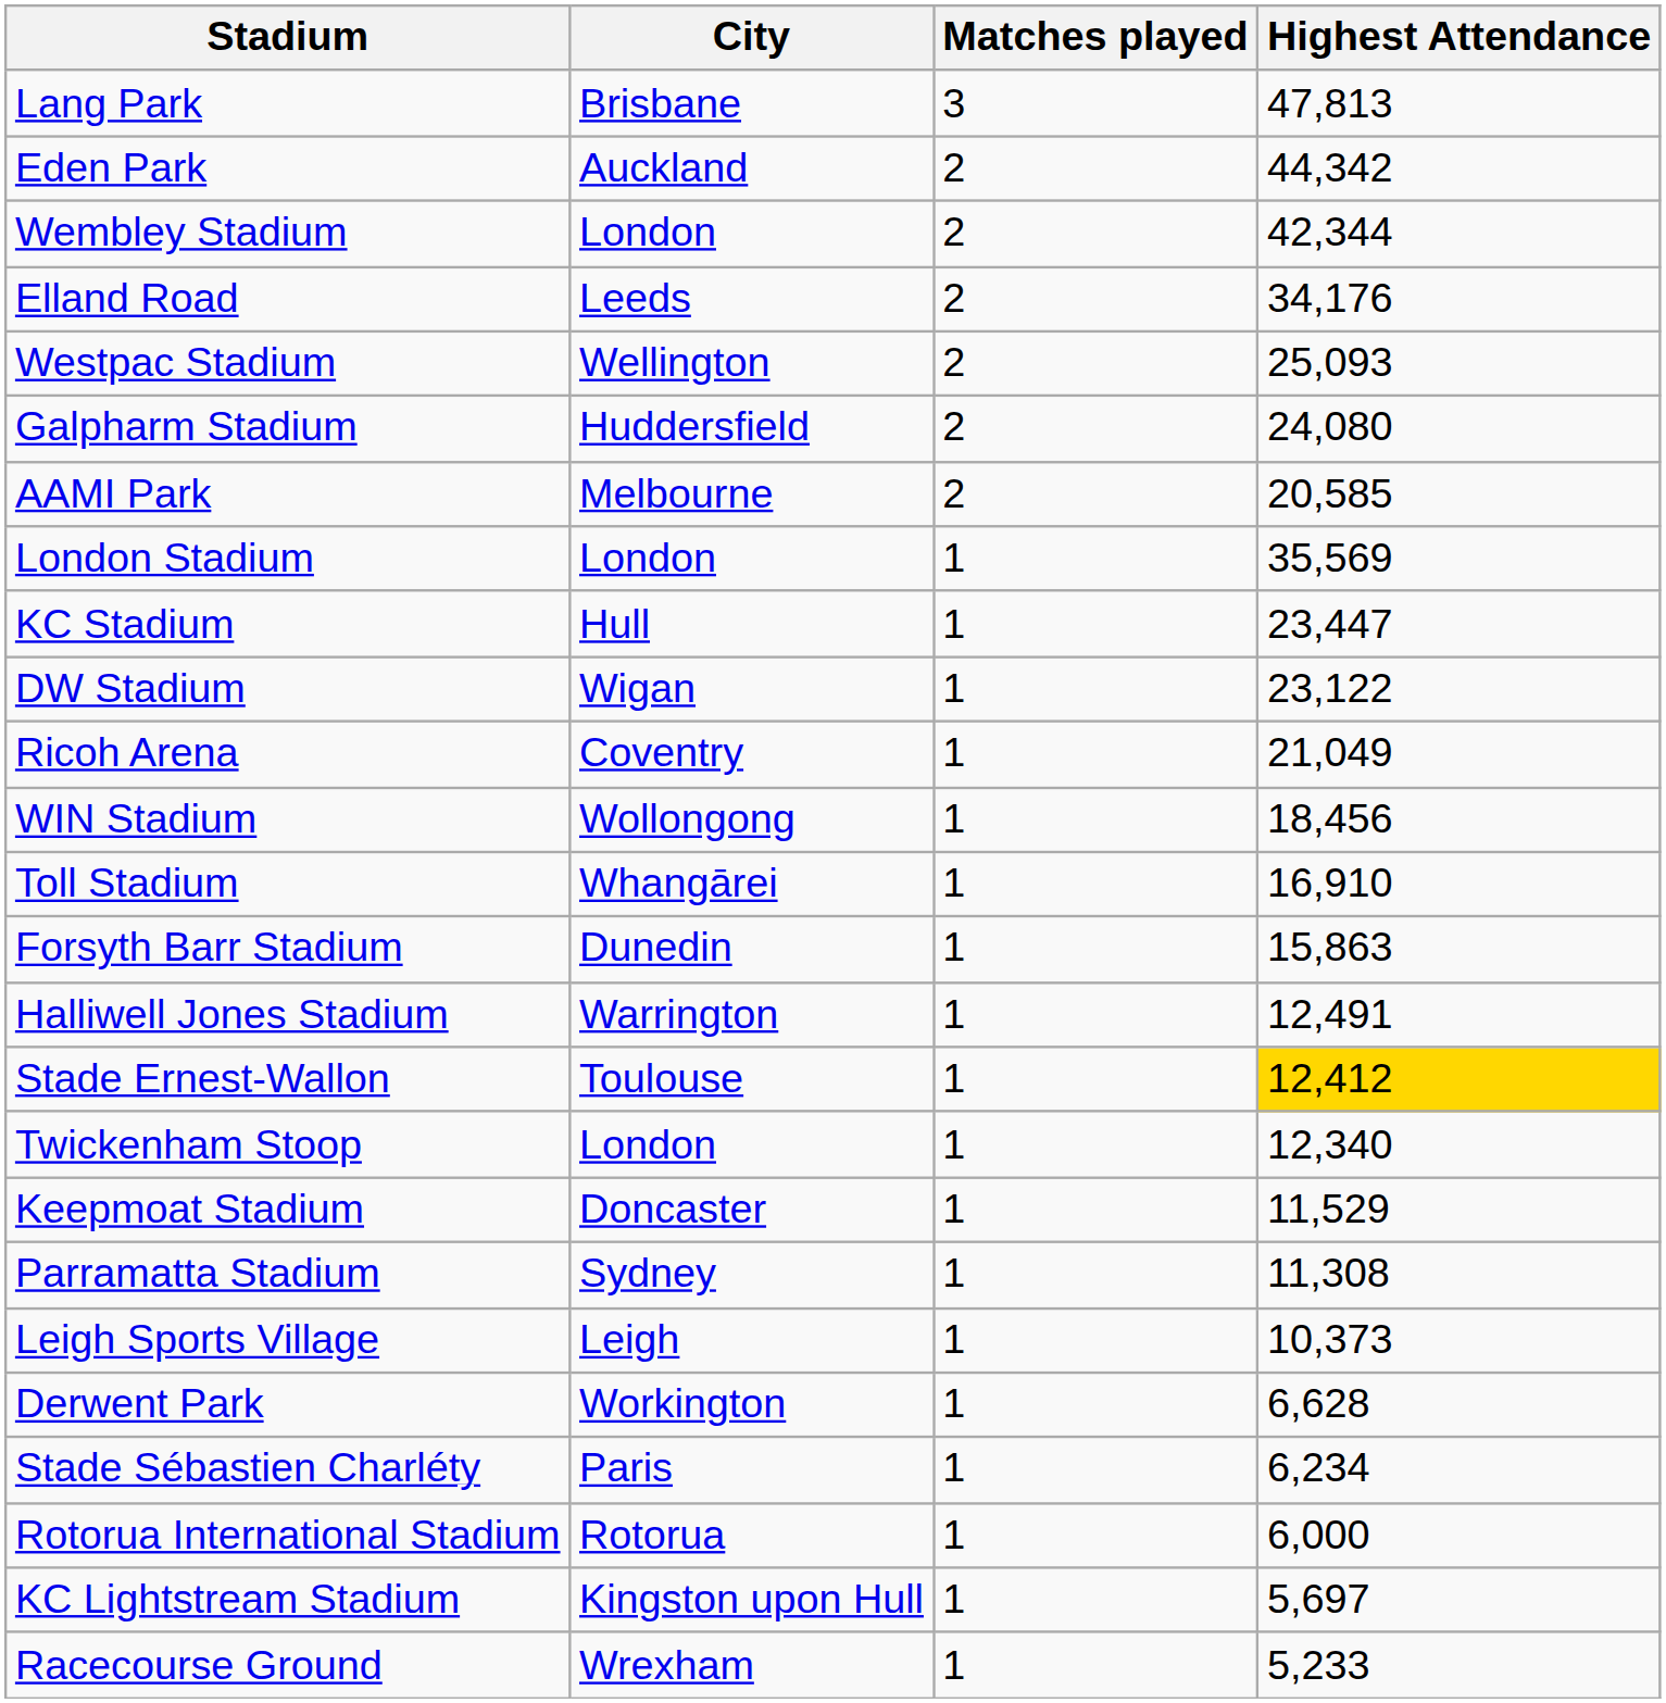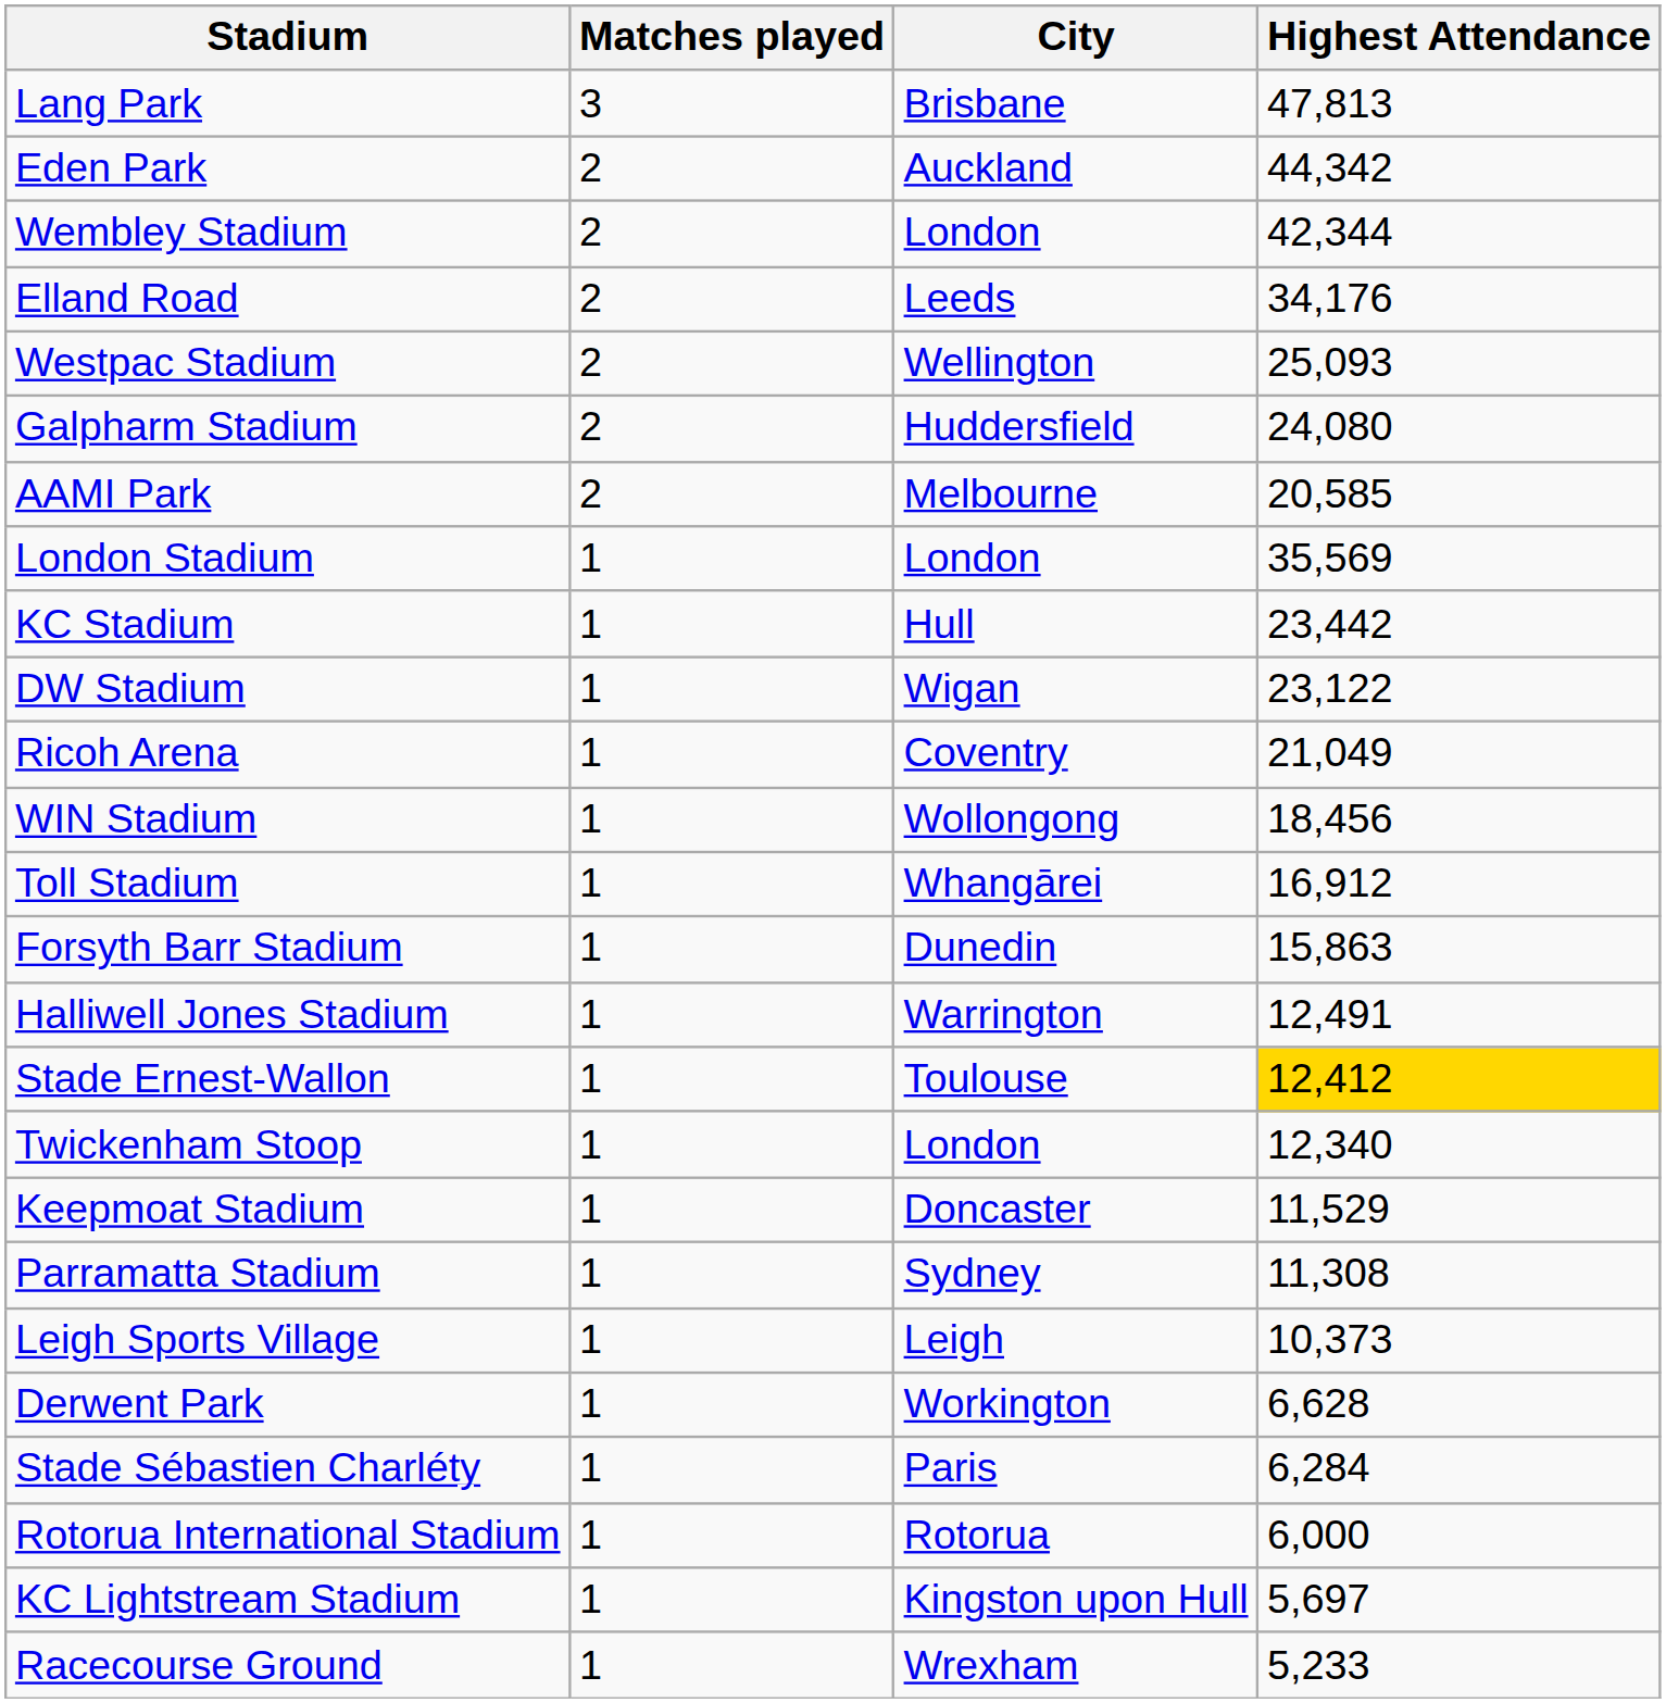columns swapped: City <-> Matches played
KC Stadium | Highest Attendance: 23,447 -> 23,442
Toll Stadium | Highest Attendance: 16,910 -> 16,912
Stade Sébastien Charléty | Highest Attendance: 6,234 -> 6,284
